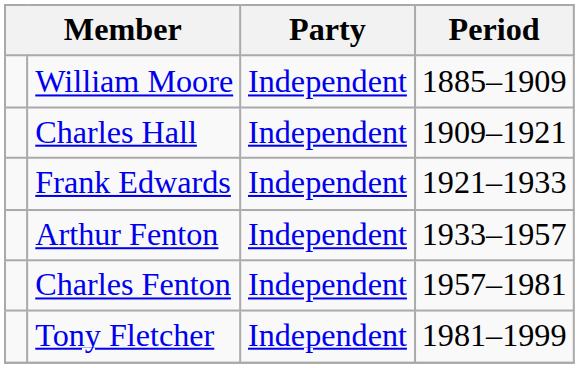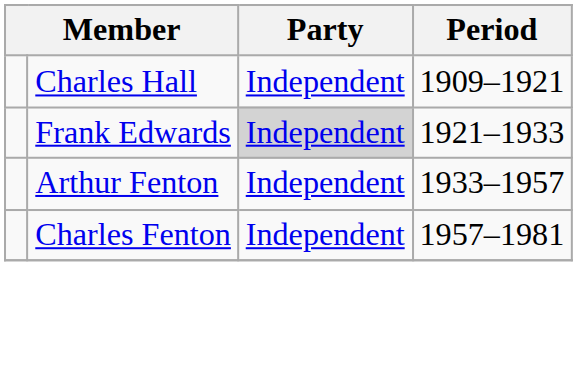- row: William Moore | Independent | 1885–1909
Frank Edwards | Party: no background -> lightgrey background
- row: Tony Fletcher | Independent | 1981–1999
